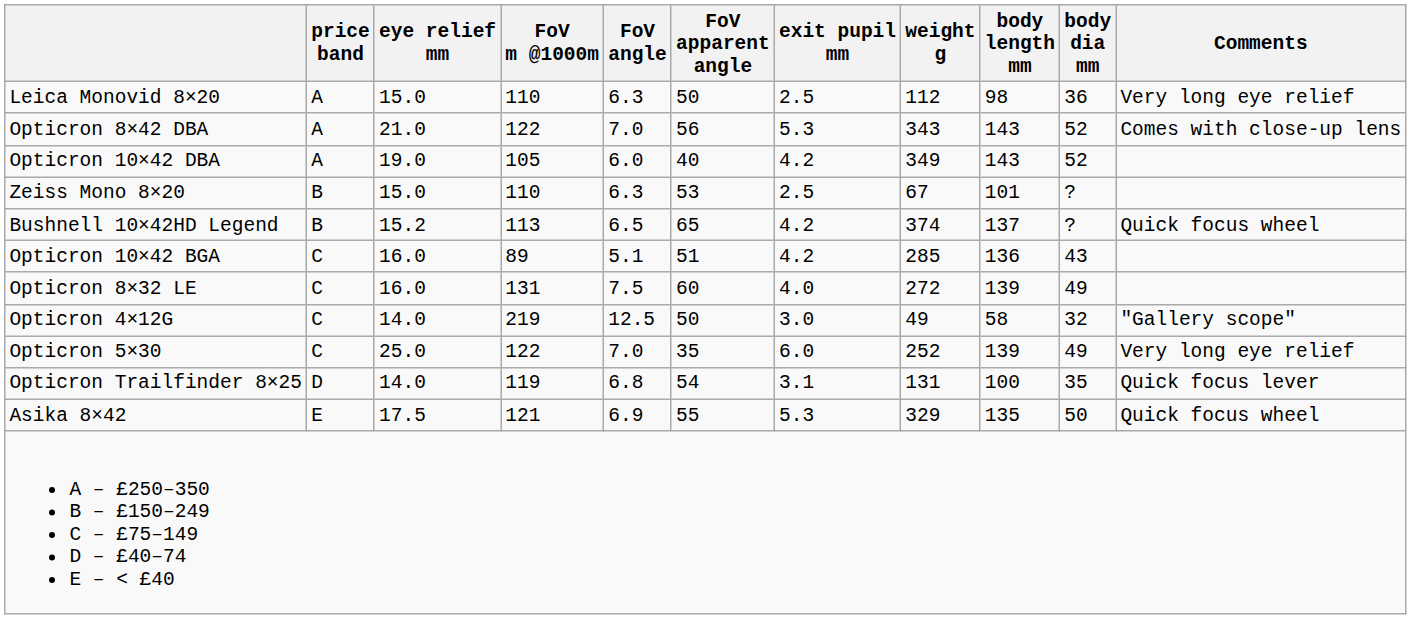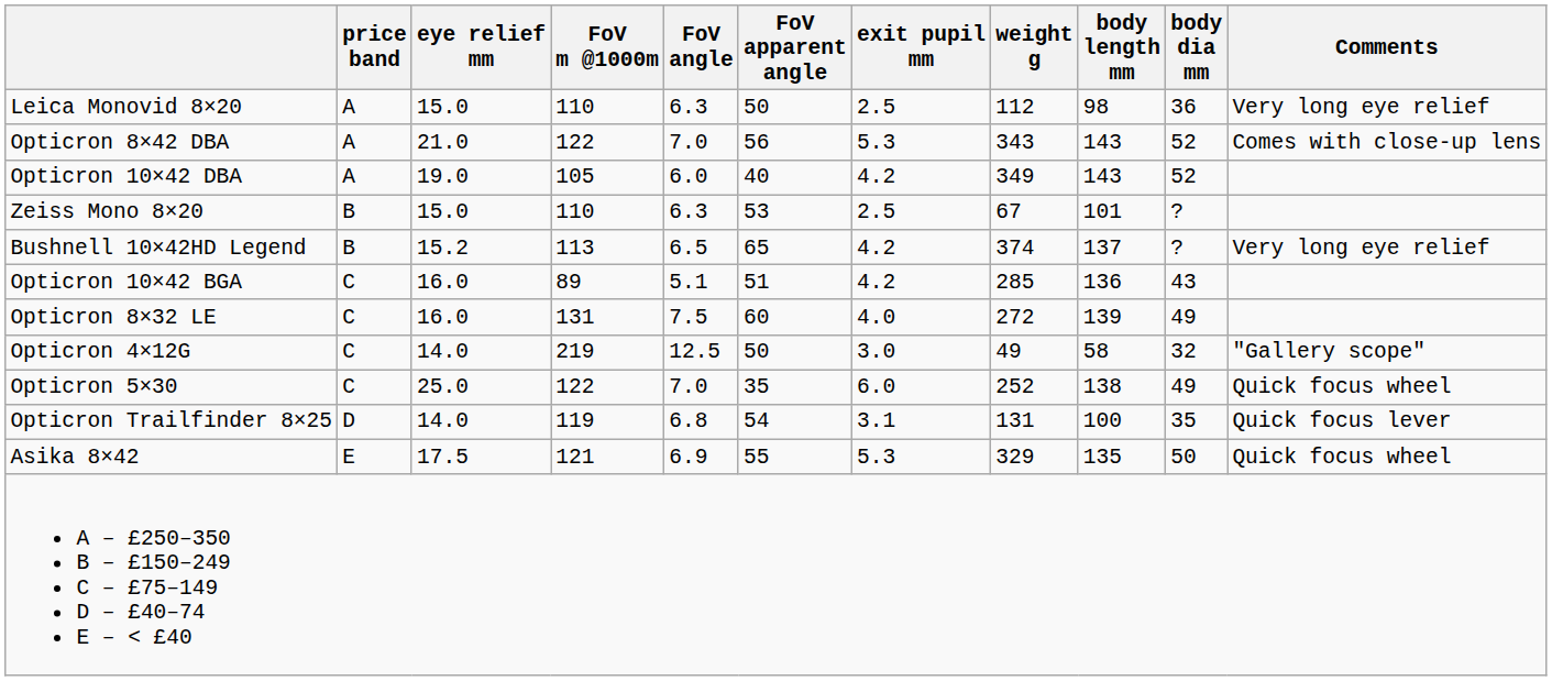Bushnell 10×42HD Legend | Comments: Quick focus wheel -> Very long eye relief
Opticron 5×30 | body length mm: 139 -> 138
Opticron 5×30 | Comments: Very long eye relief -> Quick focus wheel
